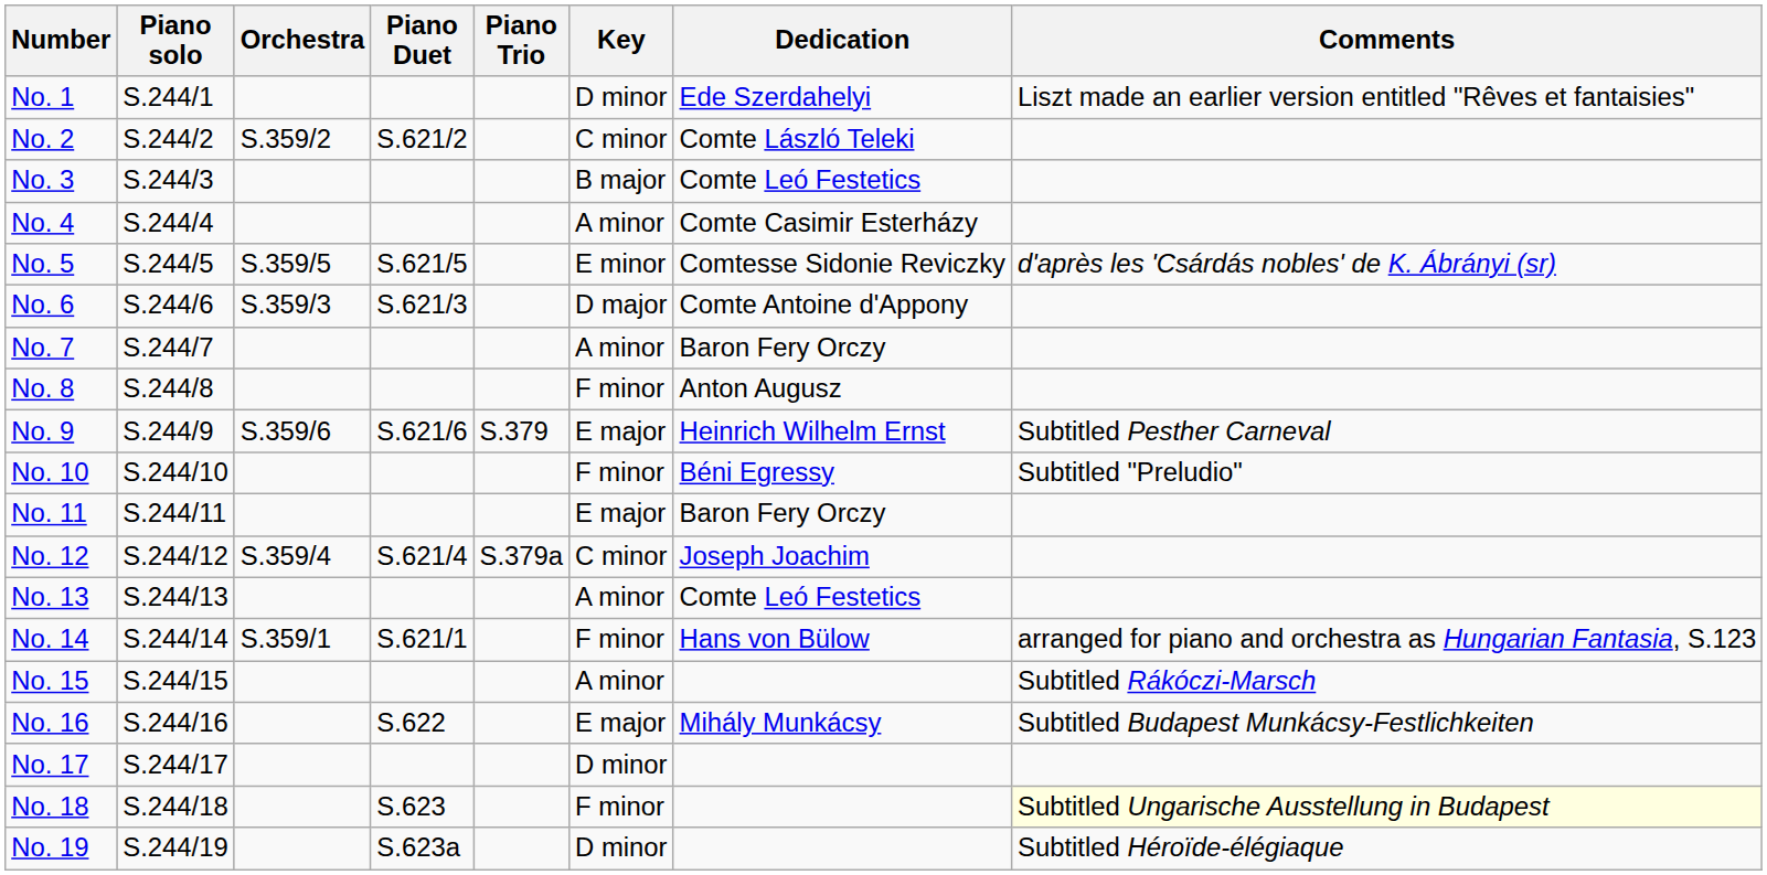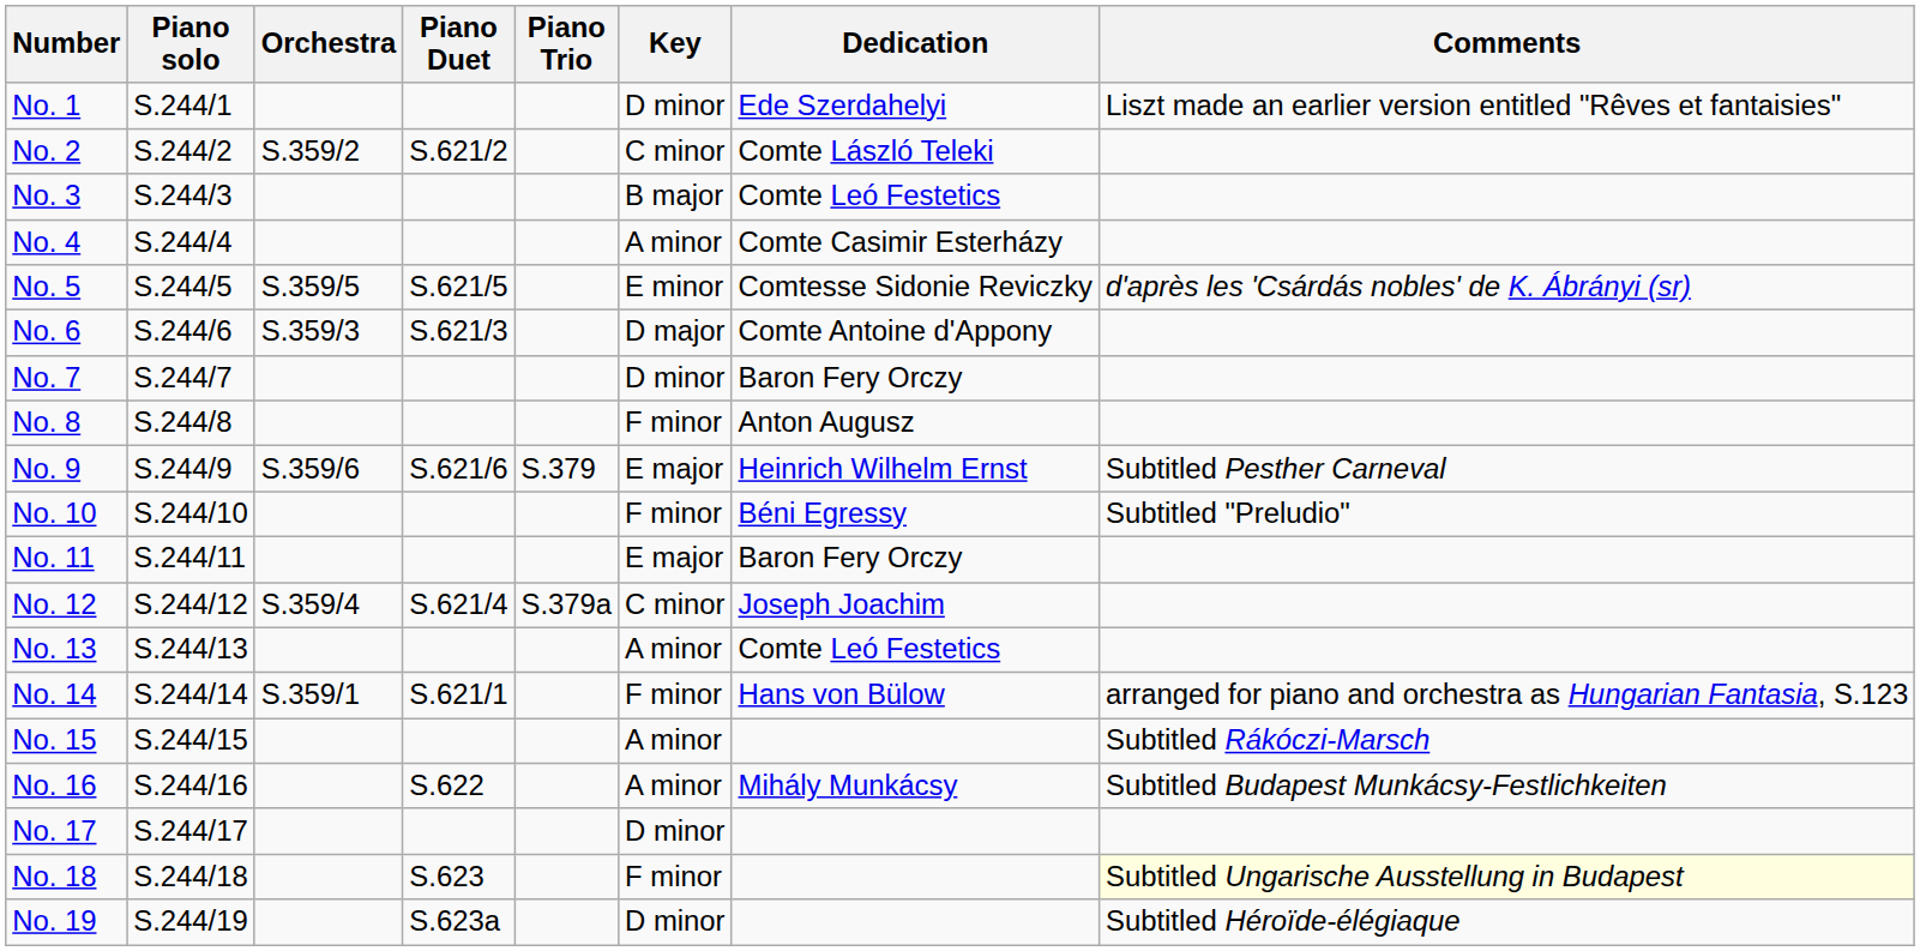No. 7 | Key: A minor -> D minor
No. 16 | Key: E major -> A minor
